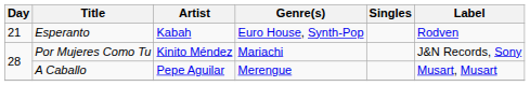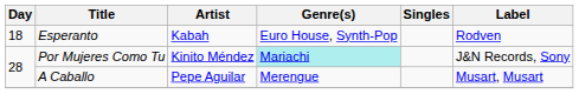Esperanto | Day: 21 -> 18
Por Mujeres Como Tu | Genre(s): no background -> paleturquoise background
